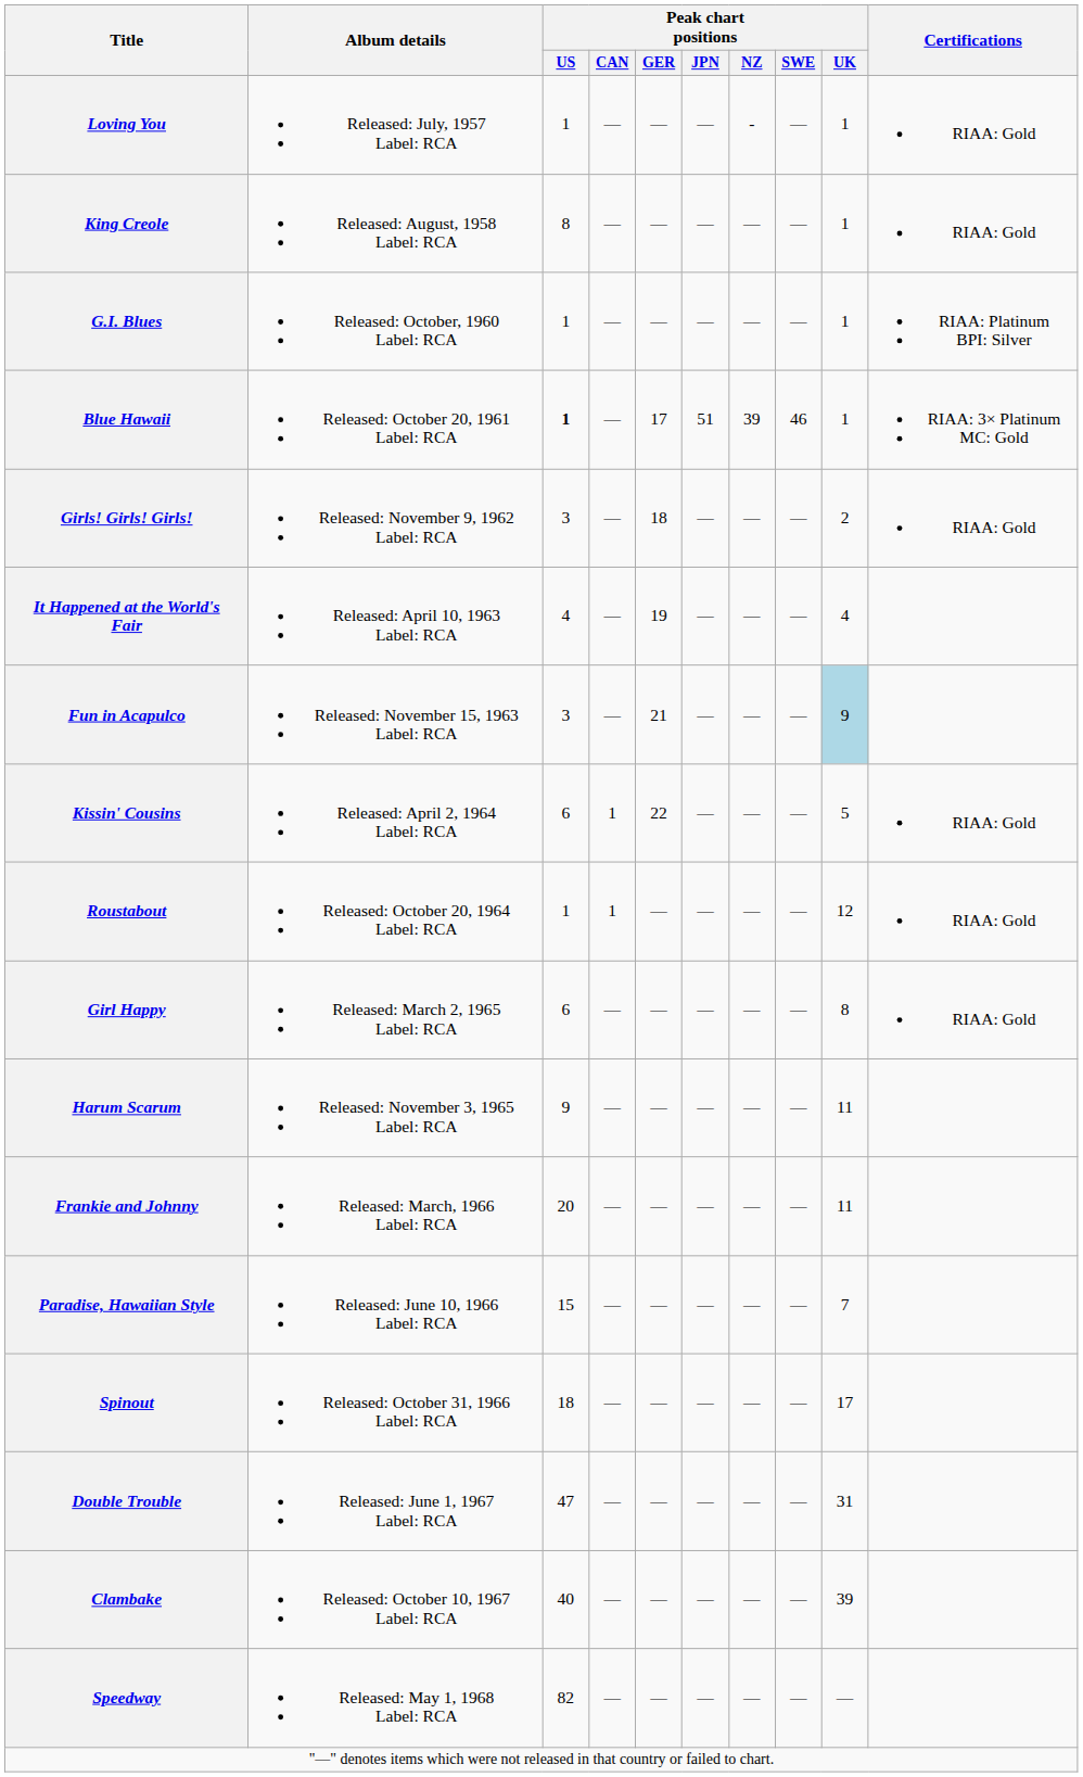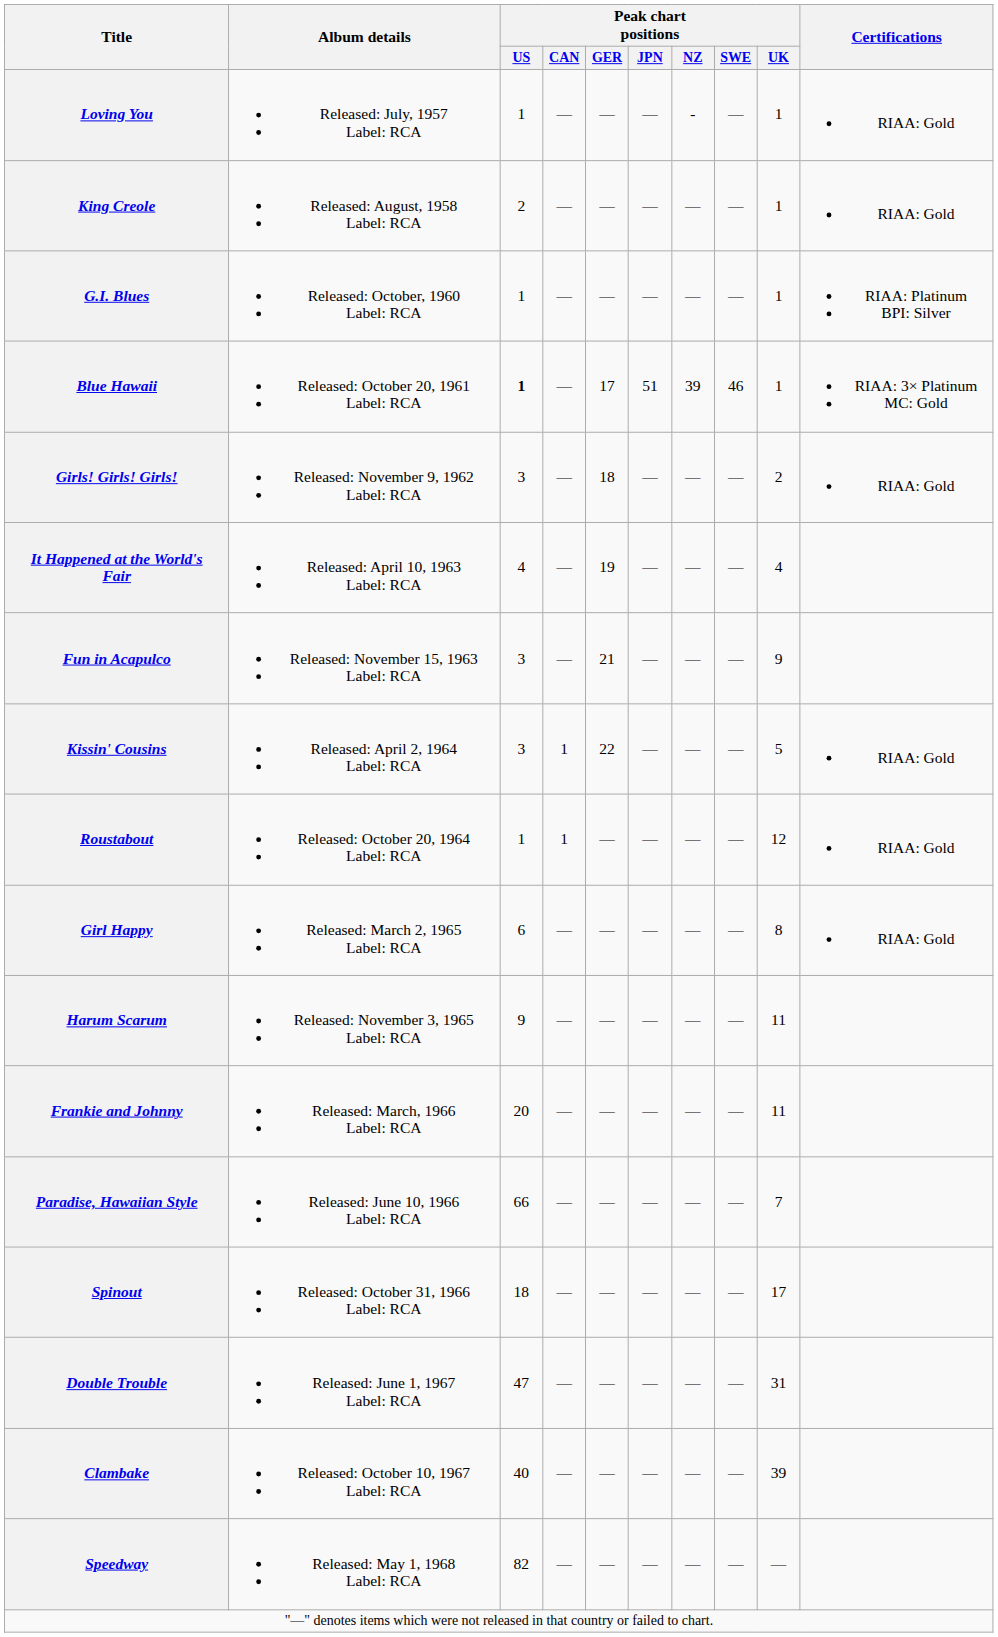King Creole | Peak chart positions / US: 8 -> 2
Fun in Acapulco | Peak chart positions / UK: lightblue background -> no background
Kissin' Cousins | Peak chart positions / US: 6 -> 3
Paradise, Hawaiian Style | Peak chart positions / US: 15 -> 66
